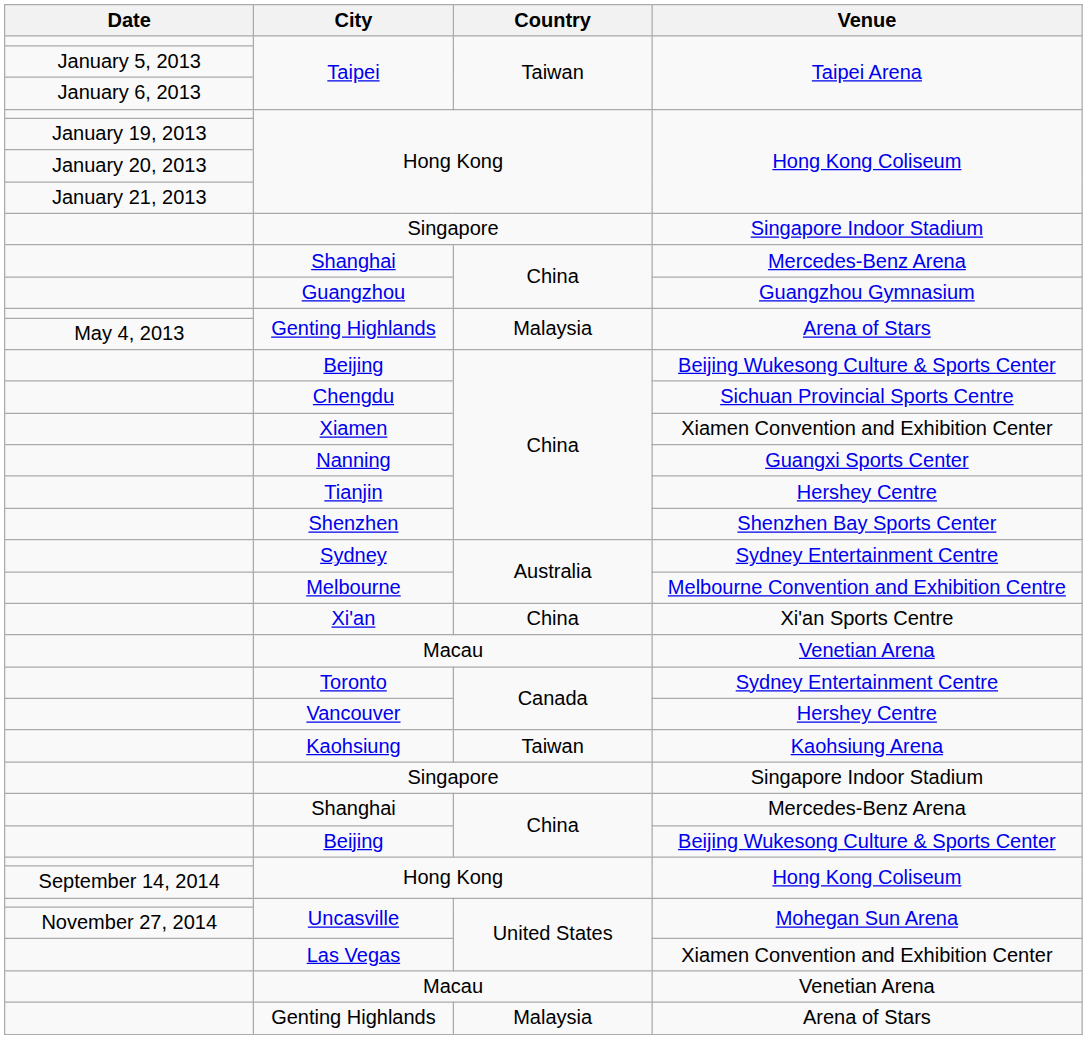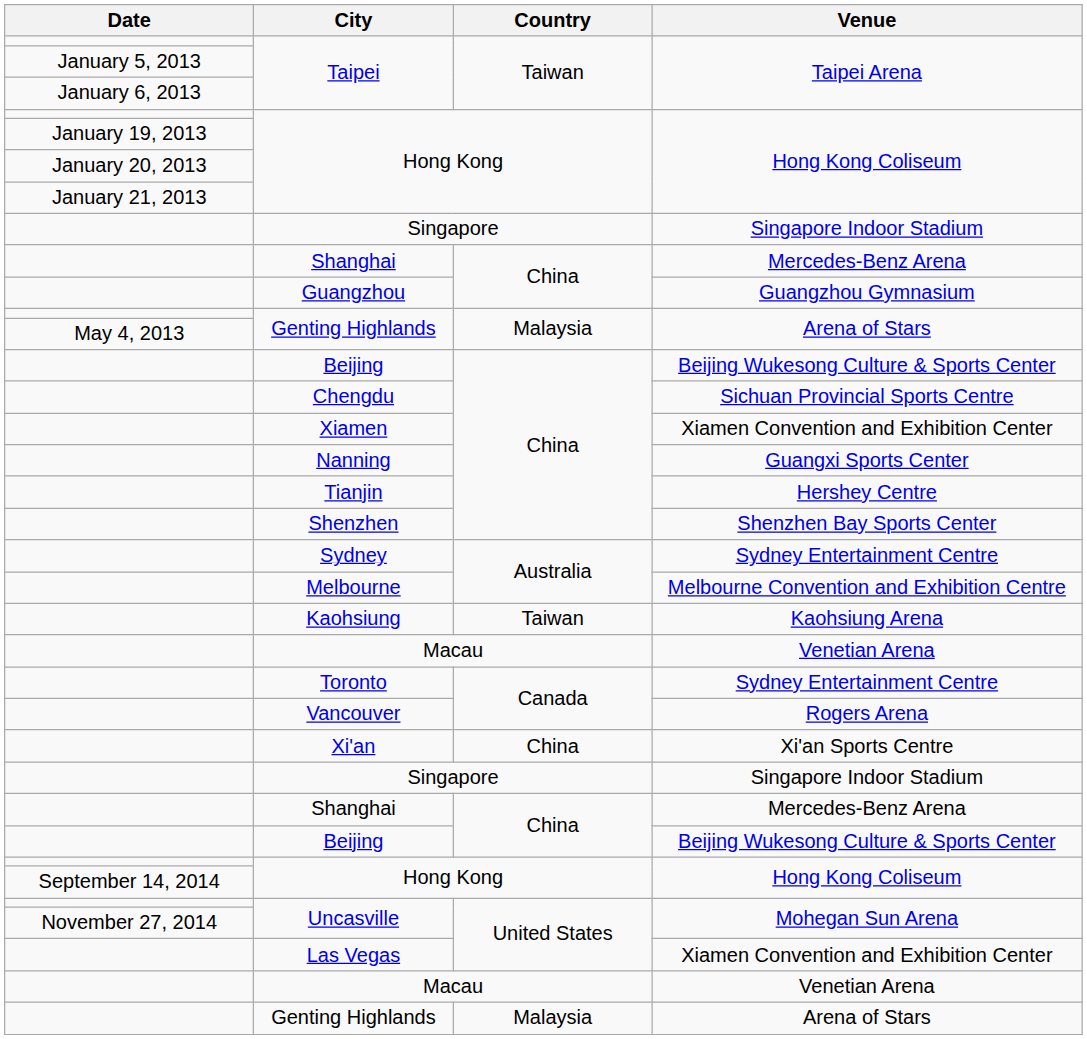rows swapped: Xi'an <-> Kaohsiung
Vancouver | Venue: Hershey Centre -> Rogers Arena
